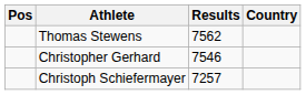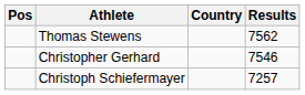columns swapped: Country <-> Results
